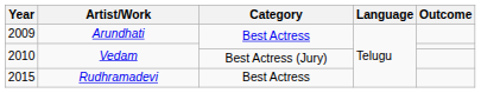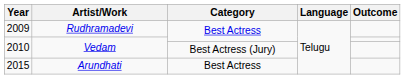2009 | Artist/Work: Arundhati -> Rudhramadevi
2015 | Artist/Work: Rudhramadevi -> Arundhati
